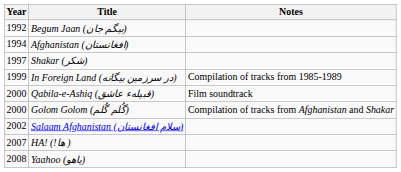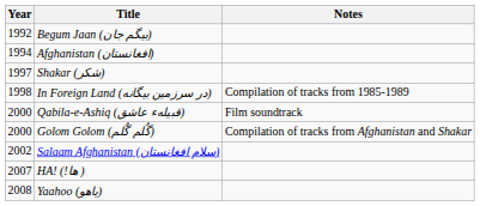In Foreign Land (در سرزمين بيگانه) | Year: 1999 -> 1998
